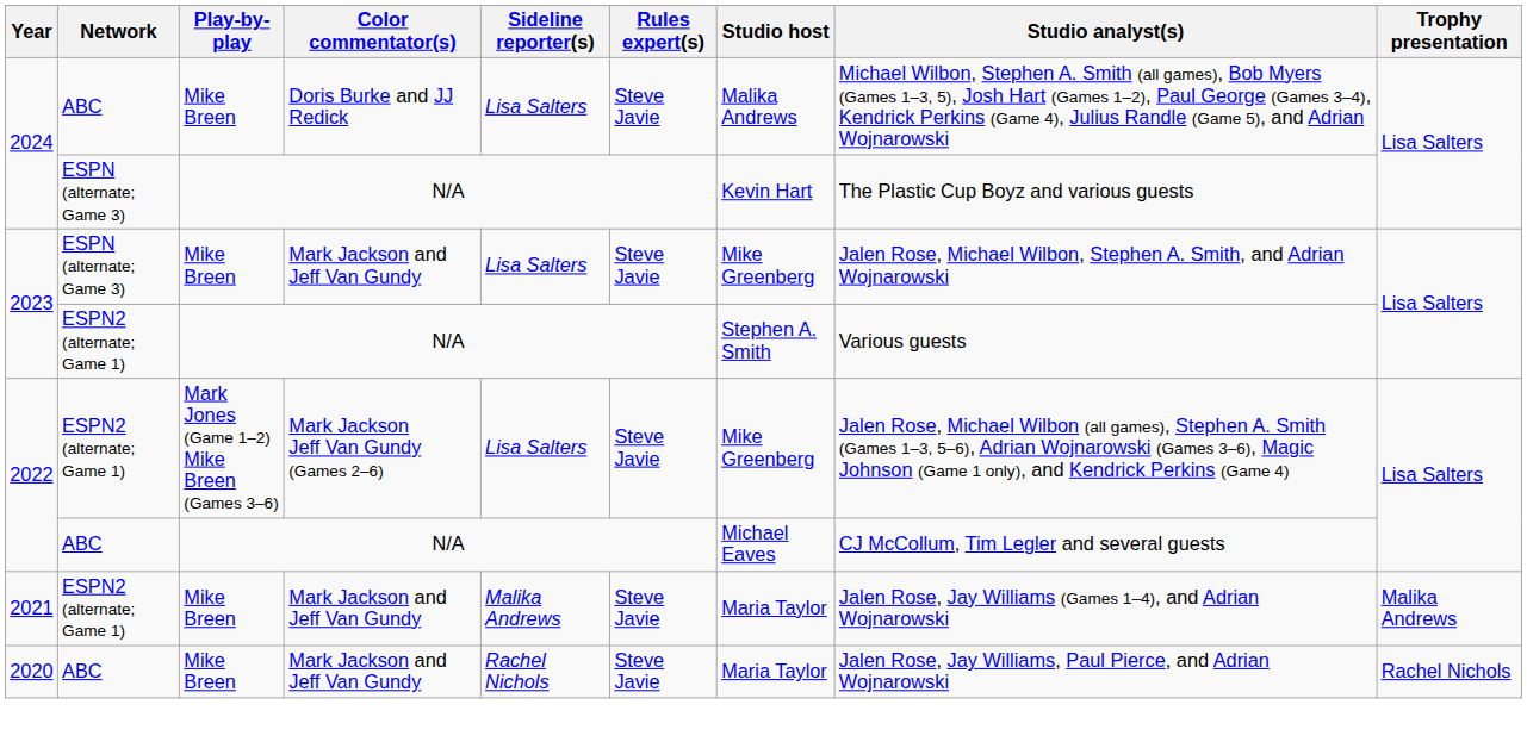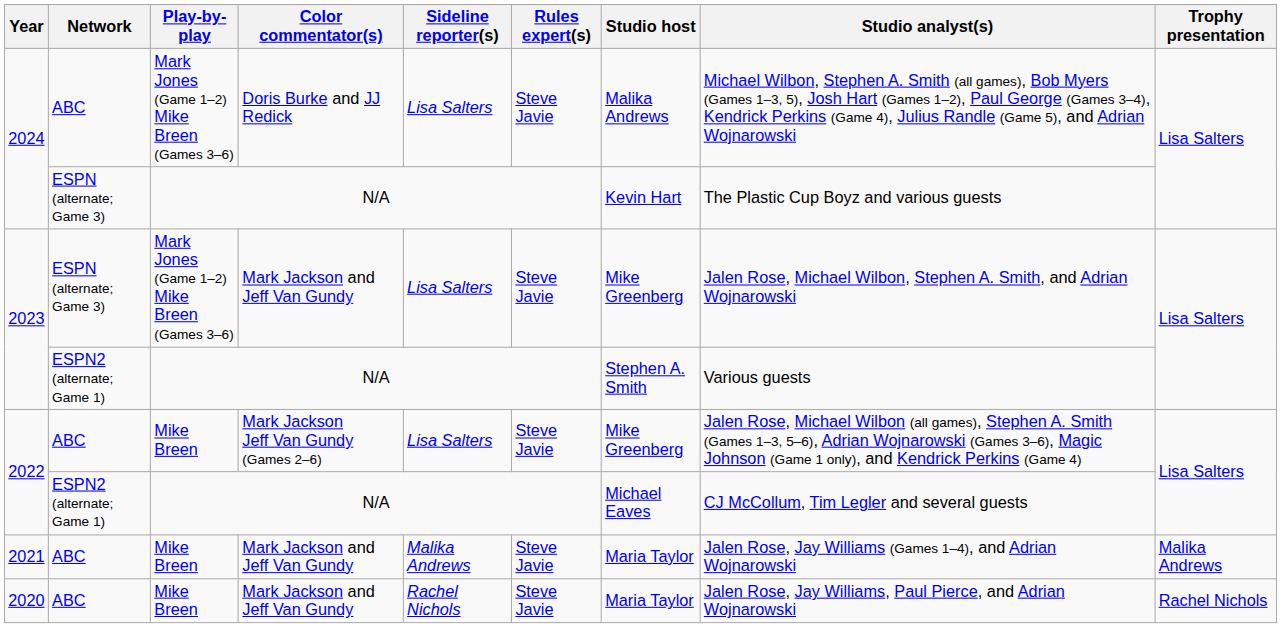2024 / Doris Burke and JJ Redick | Play-by-play: Mike Breen -> Mark Jones (Game 1–2) Mike Breen (Games 3–6)
2023 / Mark Jackson and Jeff Van Gundy | Play-by-play: Mike Breen -> Mark Jones (Game 1–2) Mike Breen (Games 3–6)
2022 / Mark Jackson Jeff Van Gundy (Games 2–6) | Network: ESPN2 (alternate; Game 1) -> ABC
2022 / Mark Jackson Jeff Van Gundy (Games 2–6) | Play-by-play: Mark Jones (Game 1–2) Mike Breen (Games 3–6) -> Mike Breen
2022 / N/A | Network: ABC -> ESPN2 (alternate; Game 1)
2021 | Network: ESPN2 (alternate; Game 1) -> ABC
